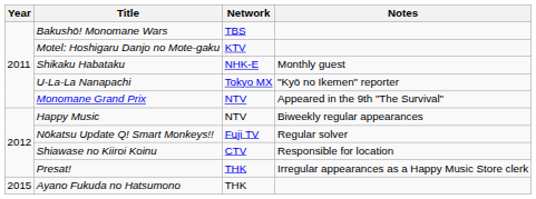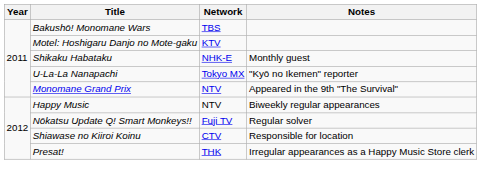- row: 2015 | Ayano Fukuda no Hatsumono | THK
